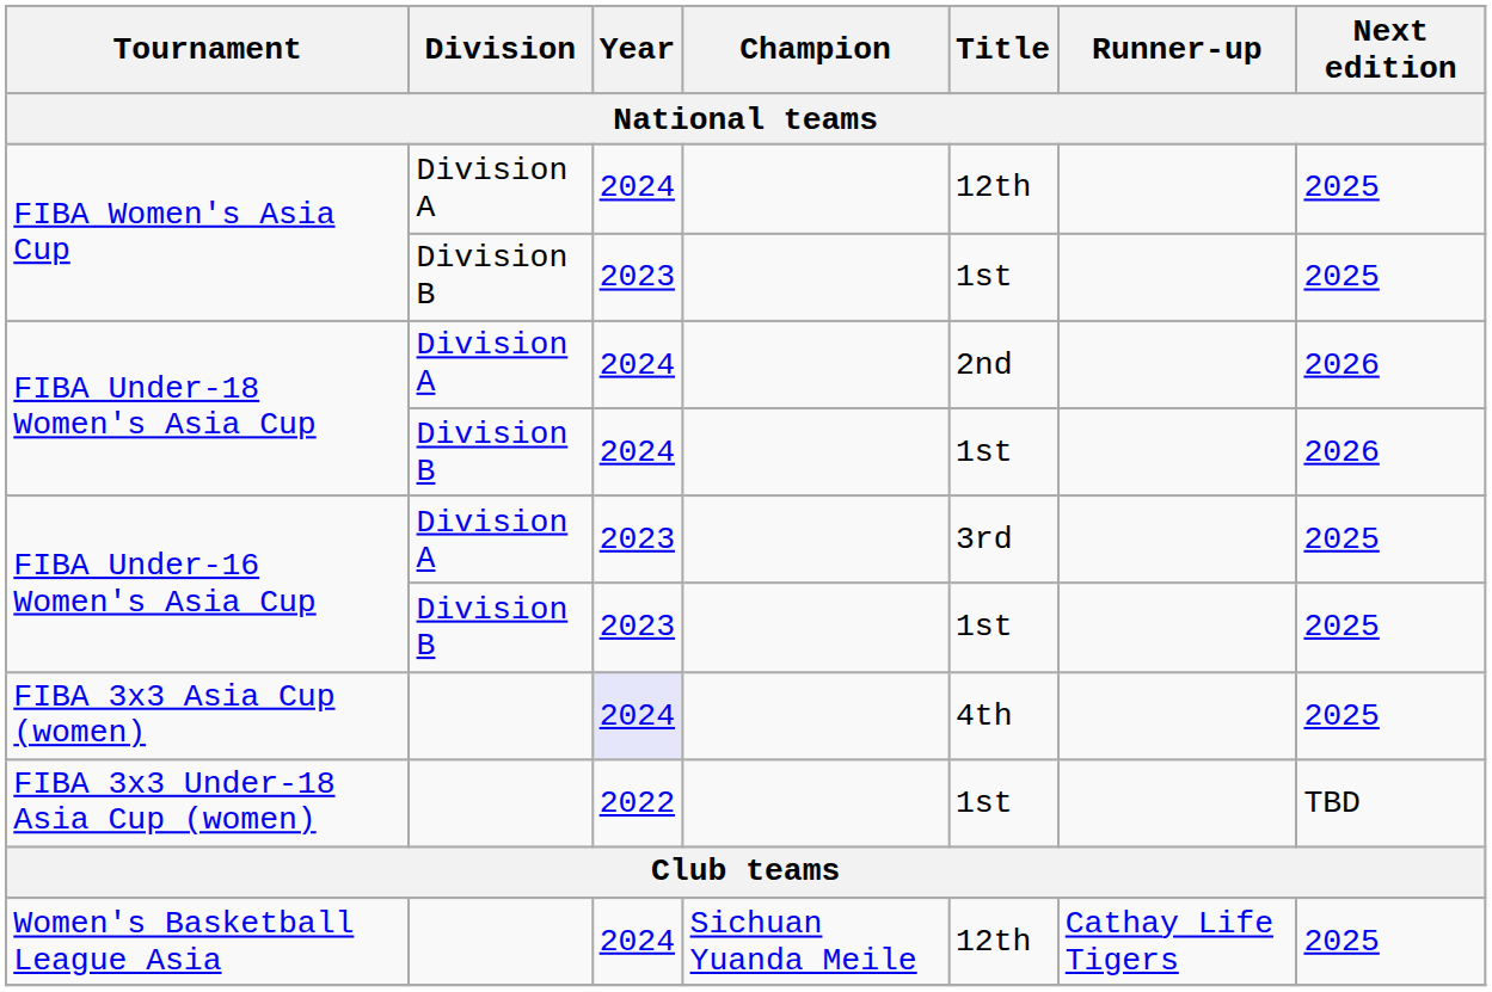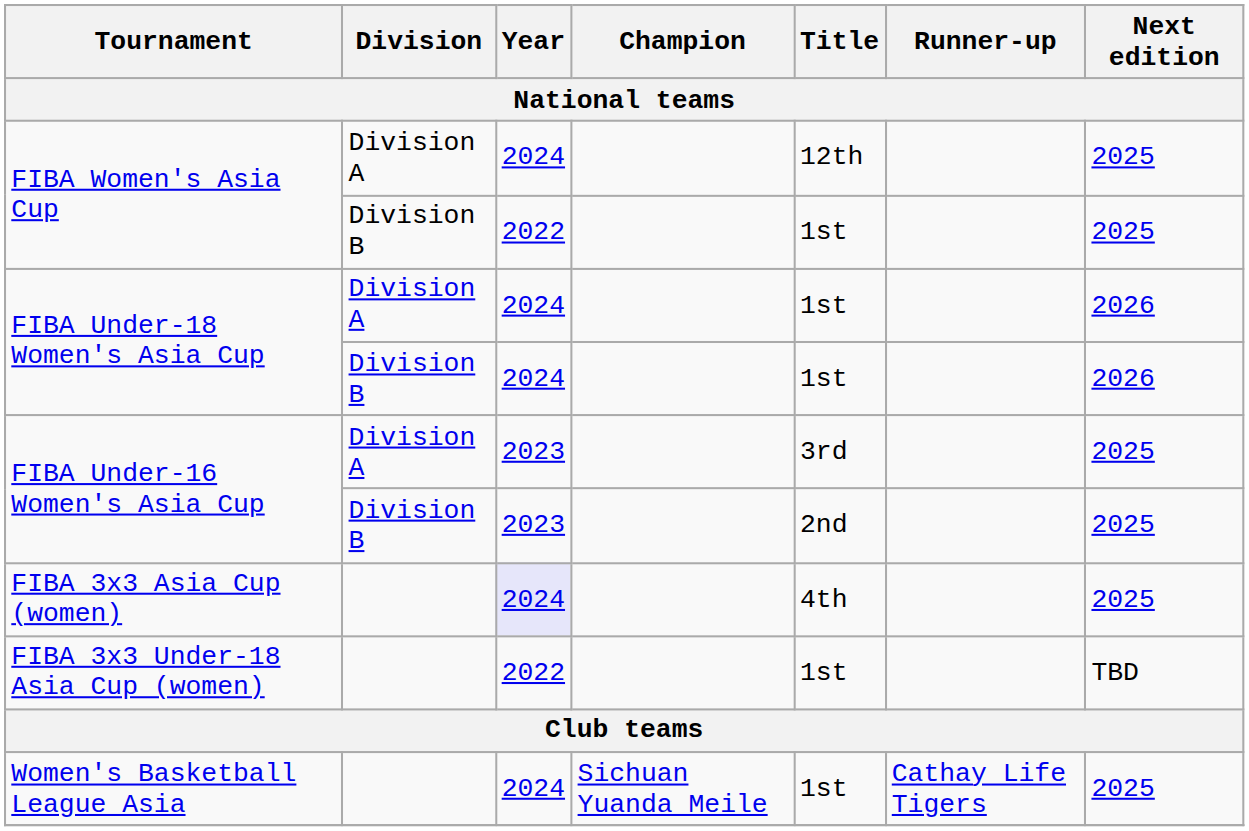FIBA Women's Asia Cup / Division B | Year: 2023 -> 2022
FIBA Under-18 Women's Asia Cup / Division A | Title: 2nd -> 1st
FIBA Under-16 Women's Asia Cup / Division B | Title: 1st -> 2nd
Women's Basketball League Asia | Title: 12th -> 1st
